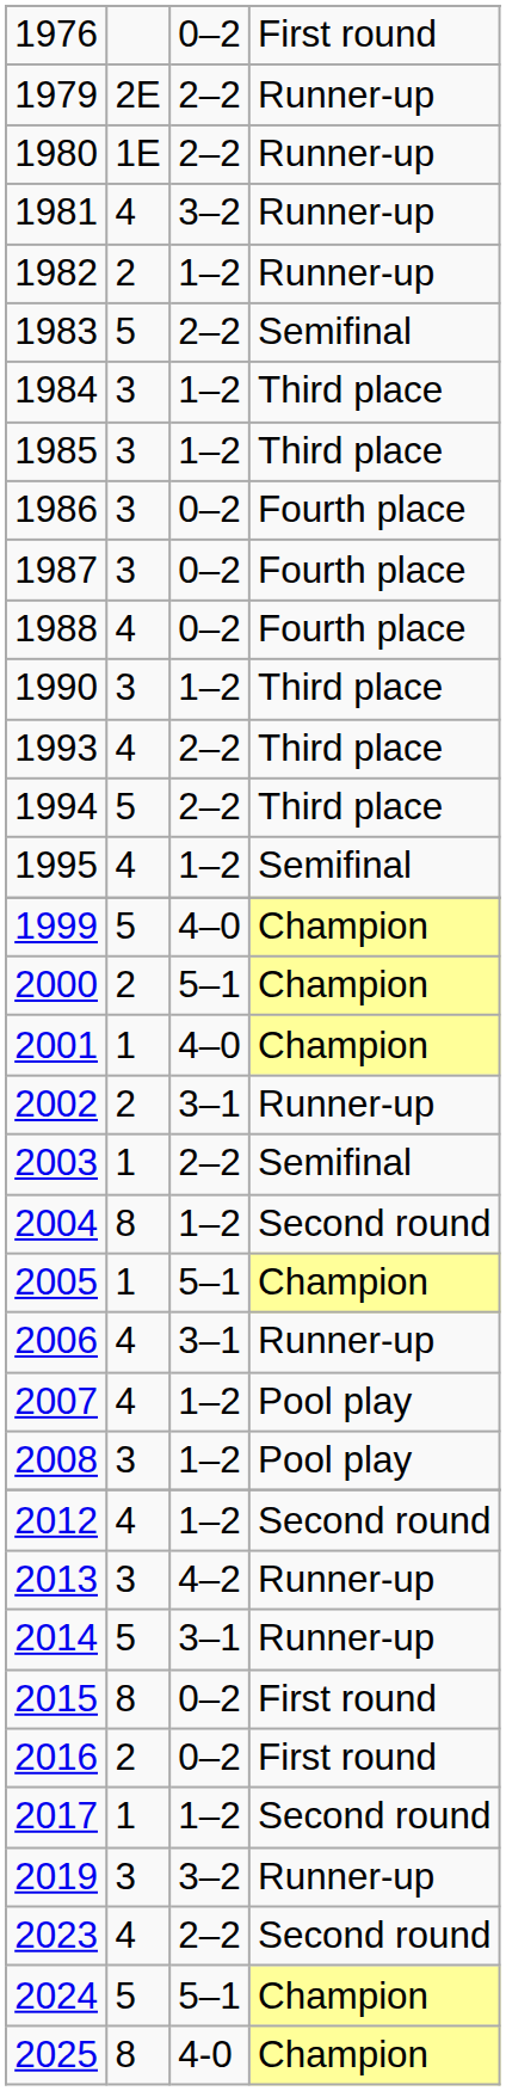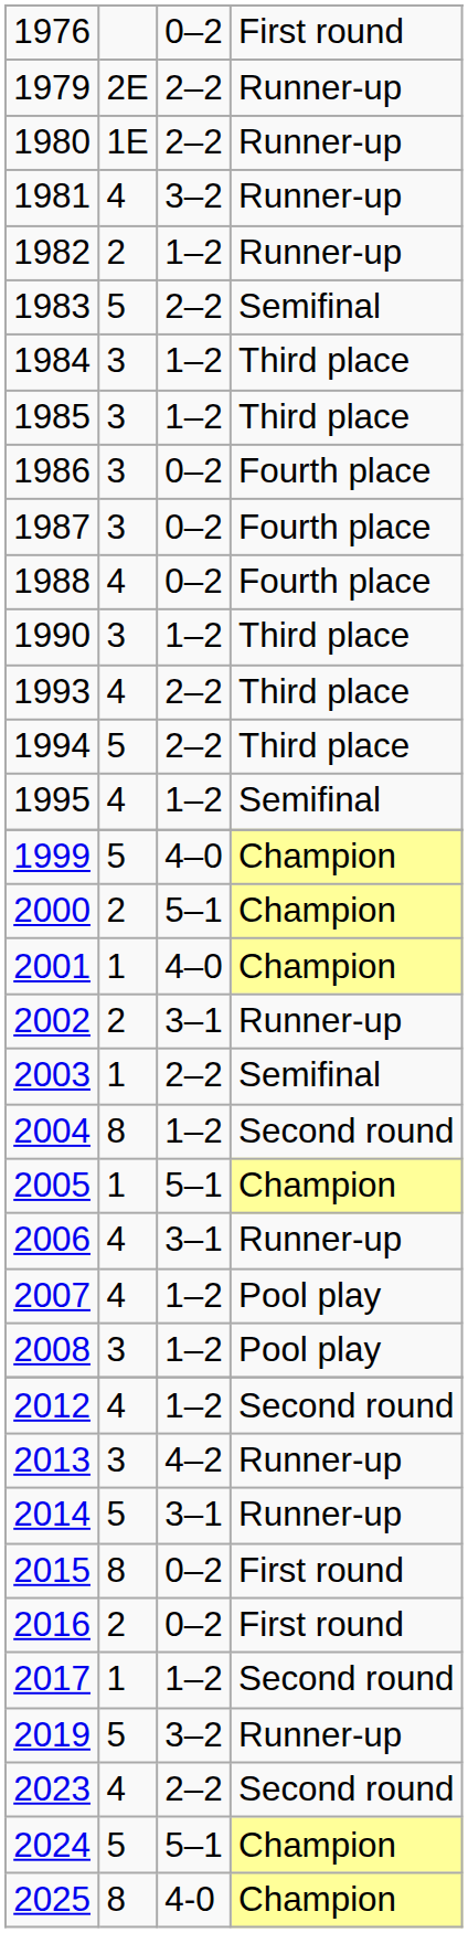2019 | column 2: 3 -> 5
